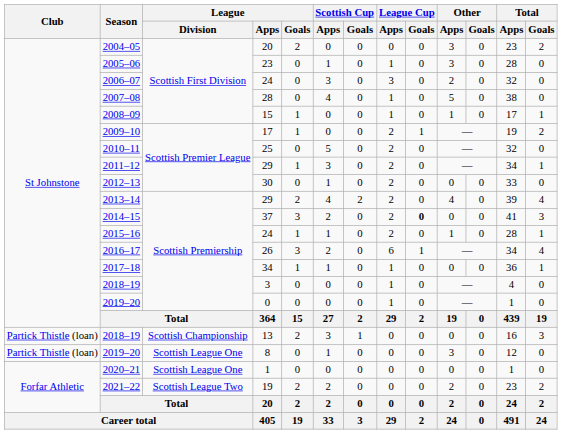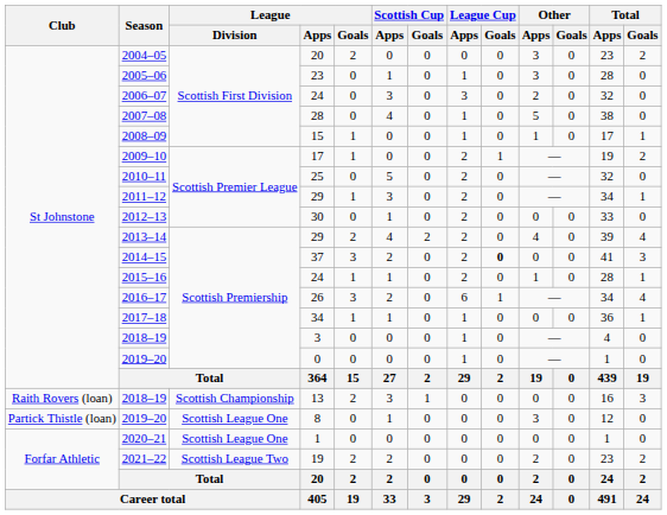2018–19 / 13 | Club: Partick Thistle (loan) -> Raith Rovers (loan)
